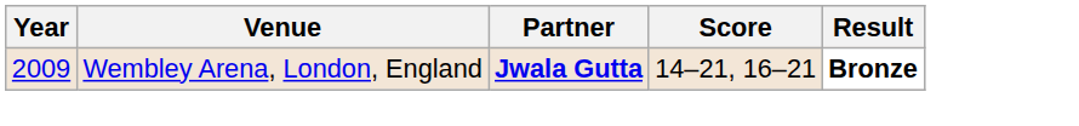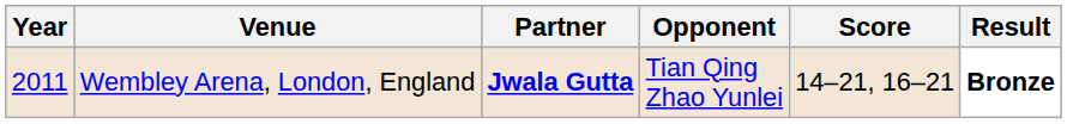+ column: Opponent | Tian Qing Zhao Yunlei
Wembley Arena, London, England | Year: 2009 -> 2011
